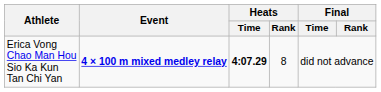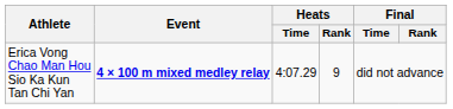Erica Vong Chao Man Hou Sio Ka Kun Tan Chi Yan | Heats / Time: bold -> normal
Erica Vong Chao Man Hou Sio Ka Kun Tan Chi Yan | Heats / Rank: 8 -> 9
